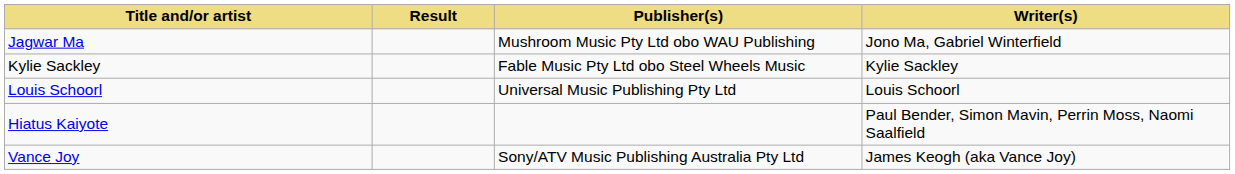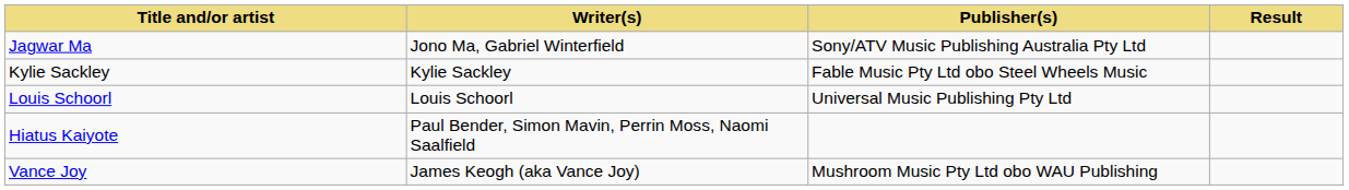columns swapped: Writer(s) <-> Result
Jagwar Ma | Publisher(s): Mushroom Music Pty Ltd obo WAU Publishing -> Sony/ATV Music Publishing Australia Pty Ltd
Vance Joy | Publisher(s): Sony/ATV Music Publishing Australia Pty Ltd -> Mushroom Music Pty Ltd obo WAU Publishing
